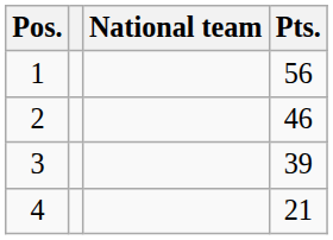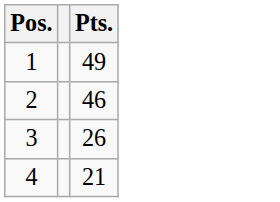- column: National team
1 | Pts.: 56 -> 49
3 | Pts.: 39 -> 26
